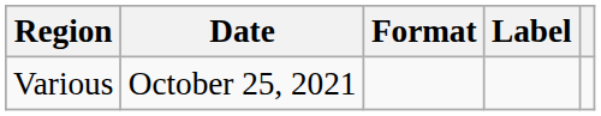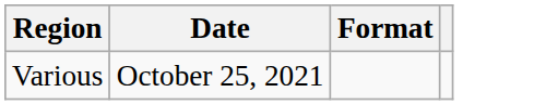- column: Label
